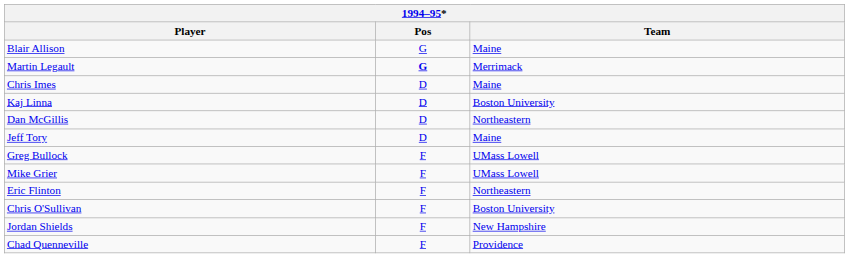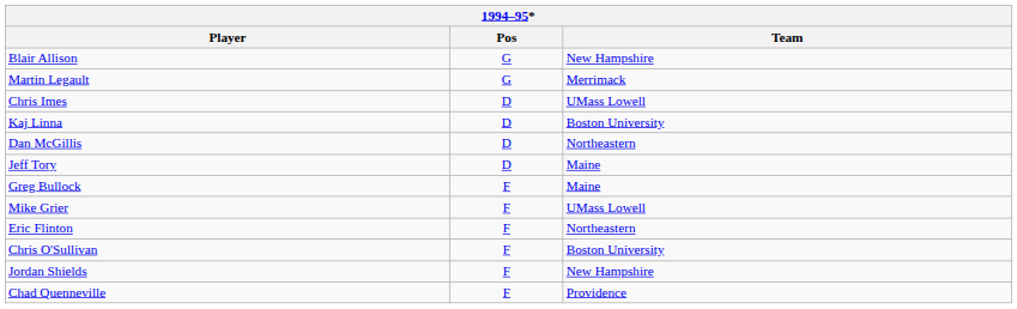Blair Allison | Team: Maine -> New Hampshire
Martin Legault | Pos: bold -> normal
Chris Imes | Team: Maine -> UMass Lowell
Greg Bullock | Team: UMass Lowell -> Maine
